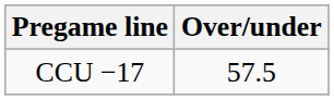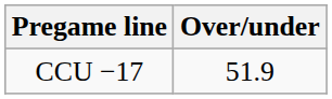CCU −17 | Over/under: 57.5 -> 51.9
